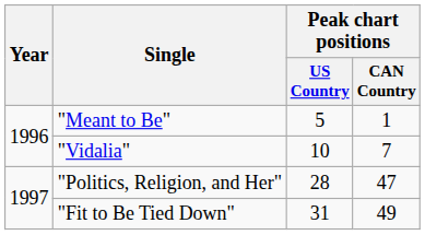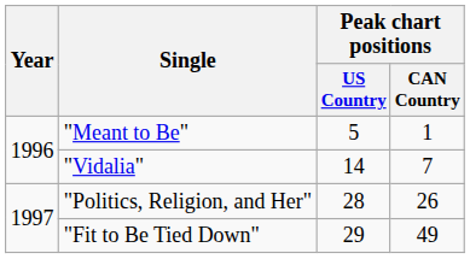"Vidalia" | Peak chart positions / US Country: 10 -> 14
"Politics, Religion, and Her" | Peak chart positions / CAN Country: 47 -> 26
"Fit to Be Tied Down" | Peak chart positions / US Country: 31 -> 29
